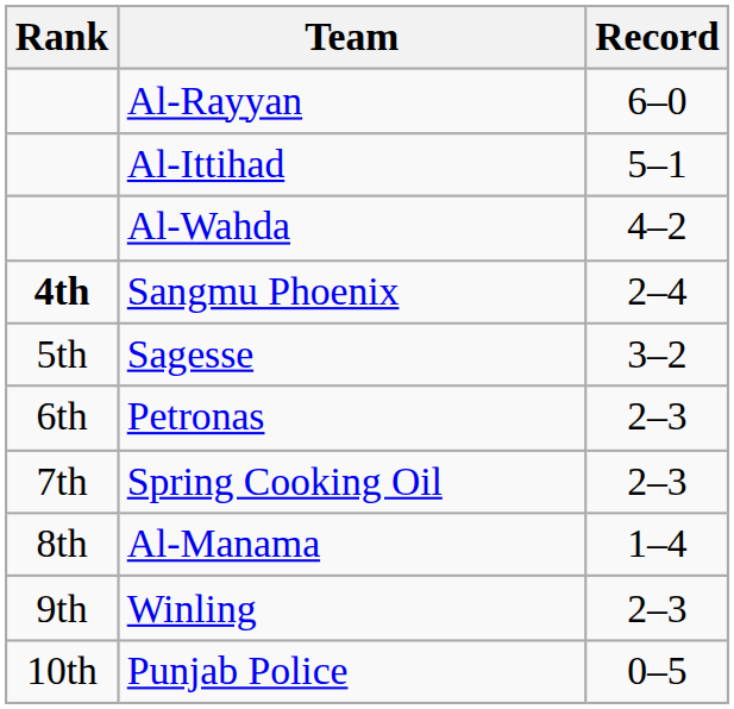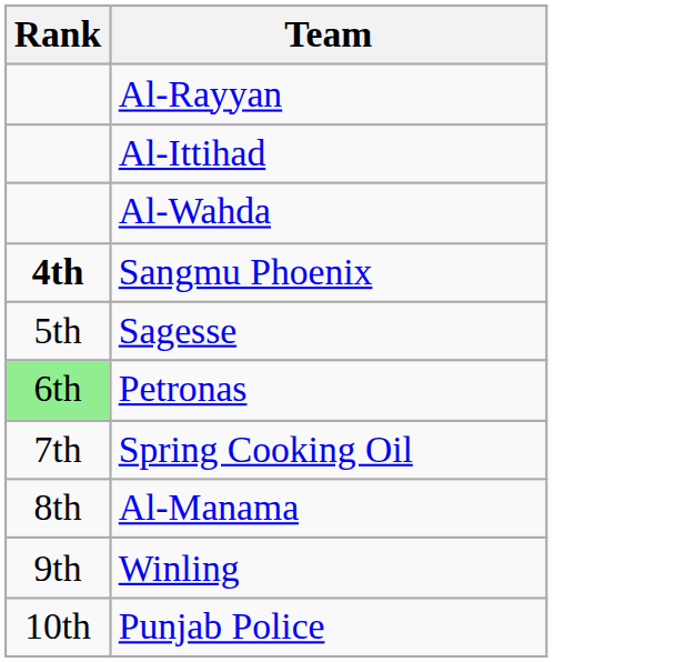- column: Record | 6–0 | 5–1 | 4–2 | 2–4 | 3–2 | 2–3 | 2–3 | 1–4 | 2–3 | 0–5
Petronas | Rank: no background -> lightgreen background
